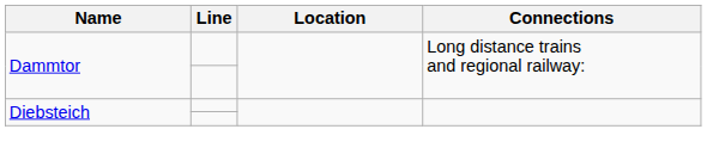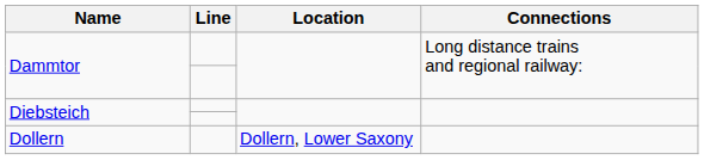+ row: Dollern | Dollern, Lower Saxony
